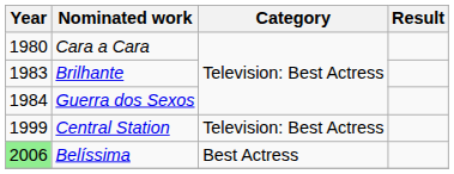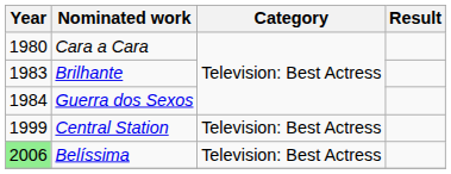Belíssima | Category: Best Actress -> Television: Best Actress
